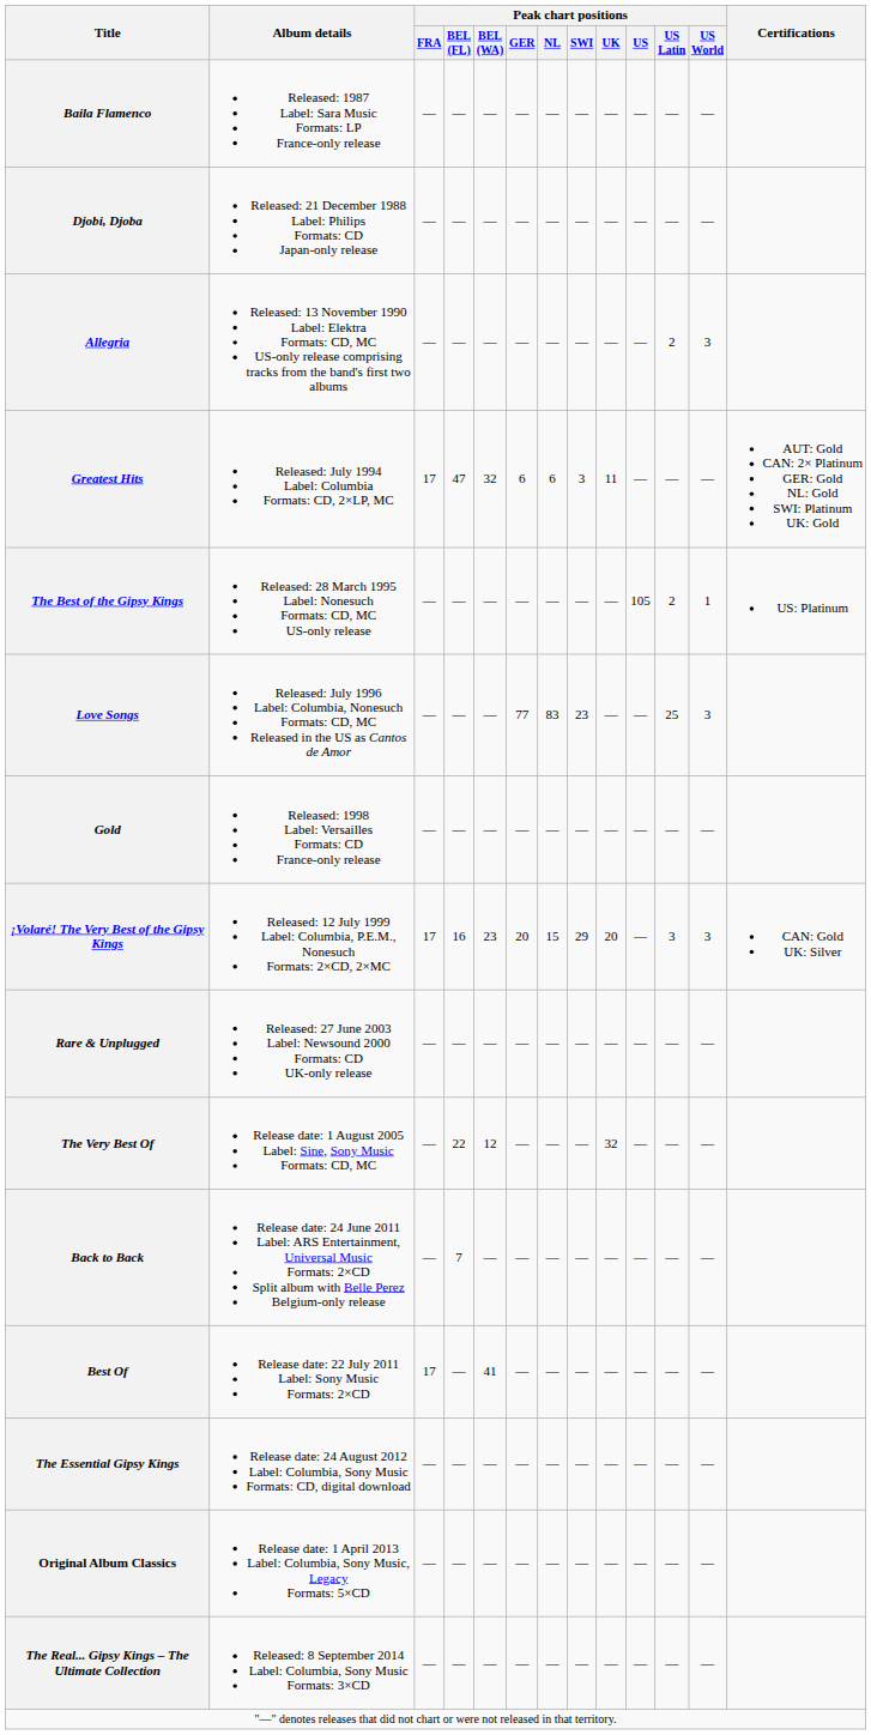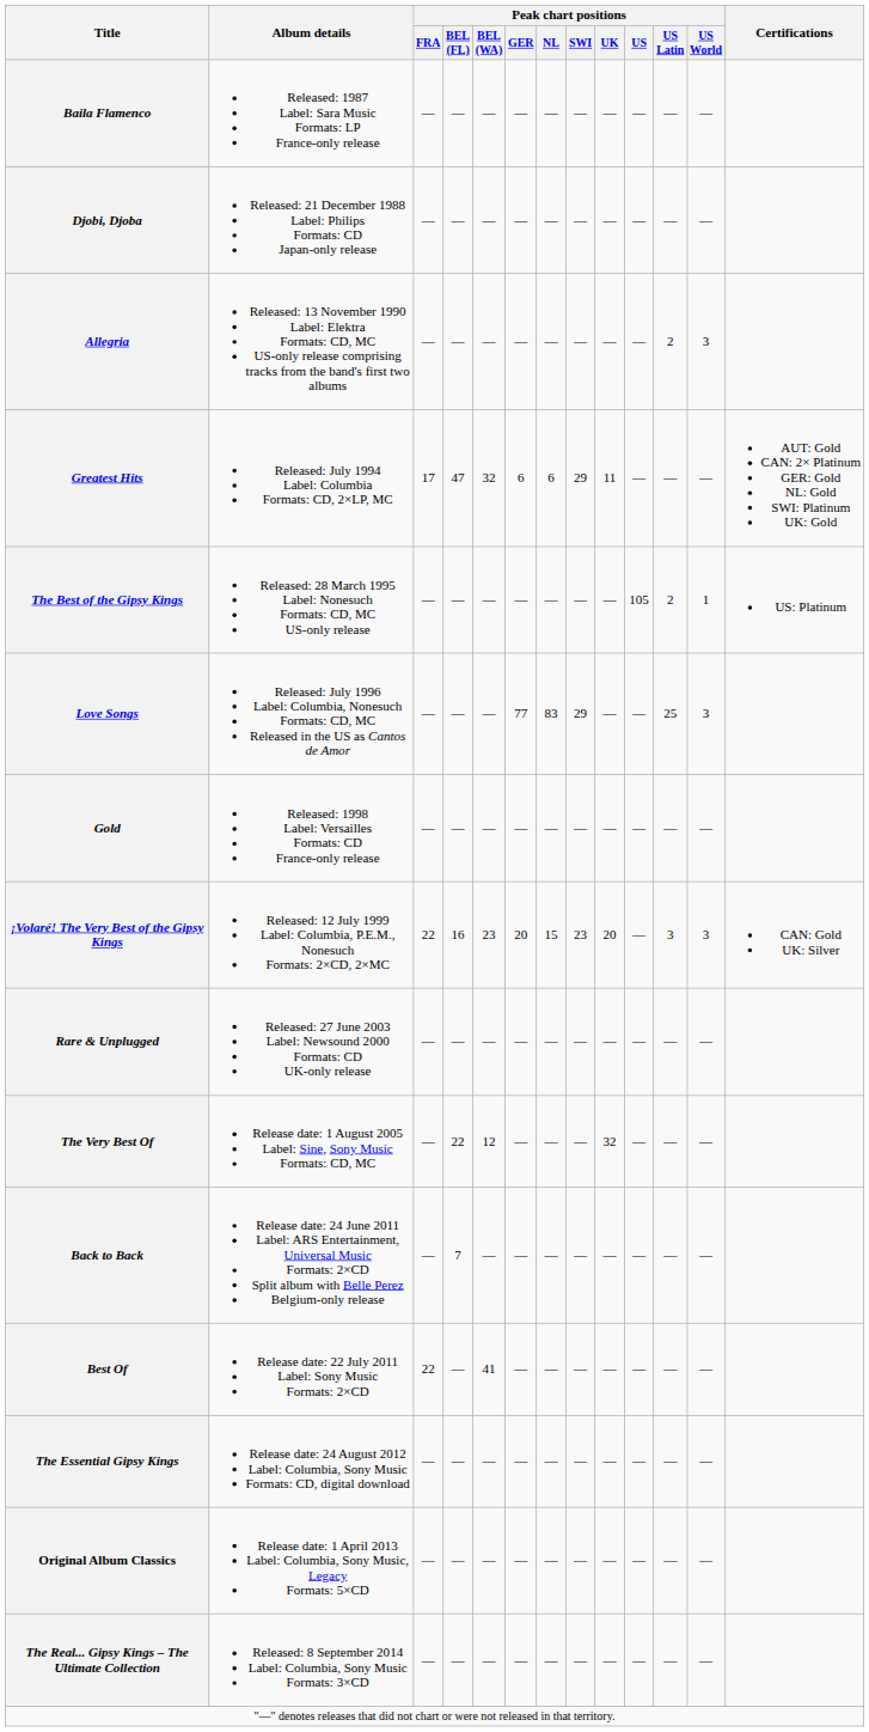Greatest Hits | Peak chart positions / SWI: 3 -> 29
Love Songs | Peak chart positions / SWI: 23 -> 29
¡Volaré! The Very Best of the Gipsy Kings | Peak chart positions / FRA: 17 -> 22
¡Volaré! The Very Best of the Gipsy Kings | Peak chart positions / SWI: 29 -> 23
Best Of | Peak chart positions / FRA: 17 -> 22
